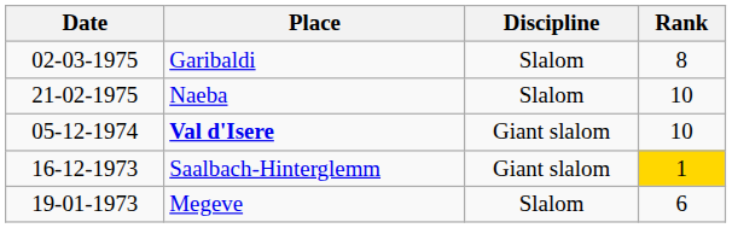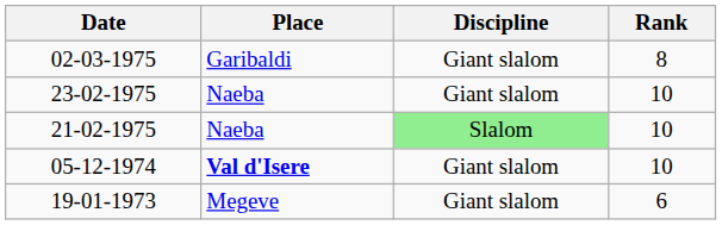02-03-1975 | Discipline: Slalom -> Giant slalom
+ row: 23-02-1975 | Naeba | Giant slalom | 10
21-02-1975 | Discipline: no background -> lightgreen background
- row: 16-12-1973 | Saalbach-Hinterglemm | Giant slalom | 1
19-01-1973 | Discipline: Slalom -> Giant slalom
